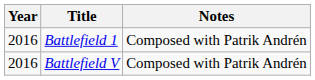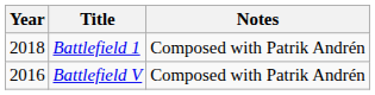Battlefield 1 | Year: 2016 -> 2018
